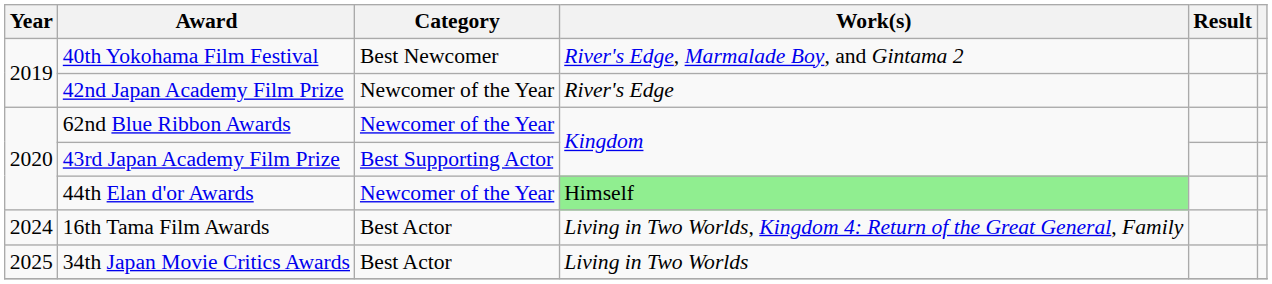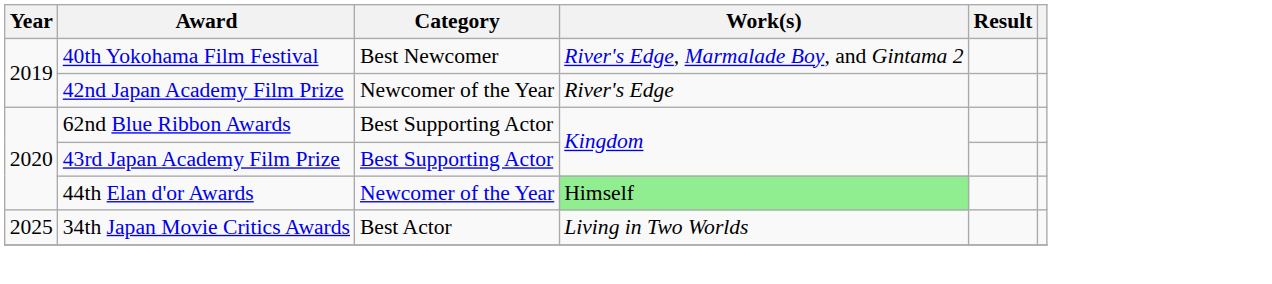62nd Blue Ribbon Awards | Category: Newcomer of the Year -> Best Supporting Actor
- row: 2024 | 16th Tama Film Awards | Best Actor | Living in Two Worlds, Kingdom 4: Return of the Great General, Family
